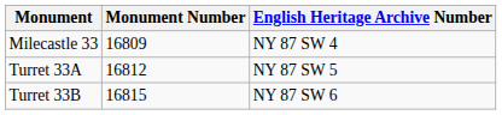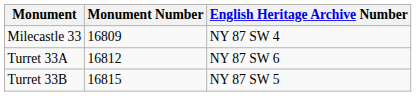Turret 33A | English Heritage Archive Number: NY 87 SW 5 -> NY 87 SW 6
Turret 33B | English Heritage Archive Number: NY 87 SW 6 -> NY 87 SW 5
